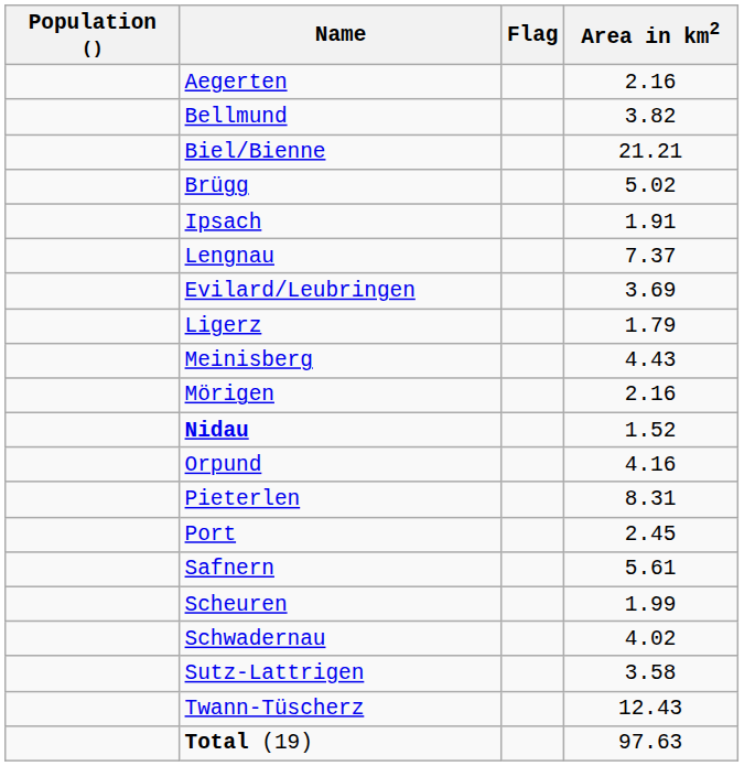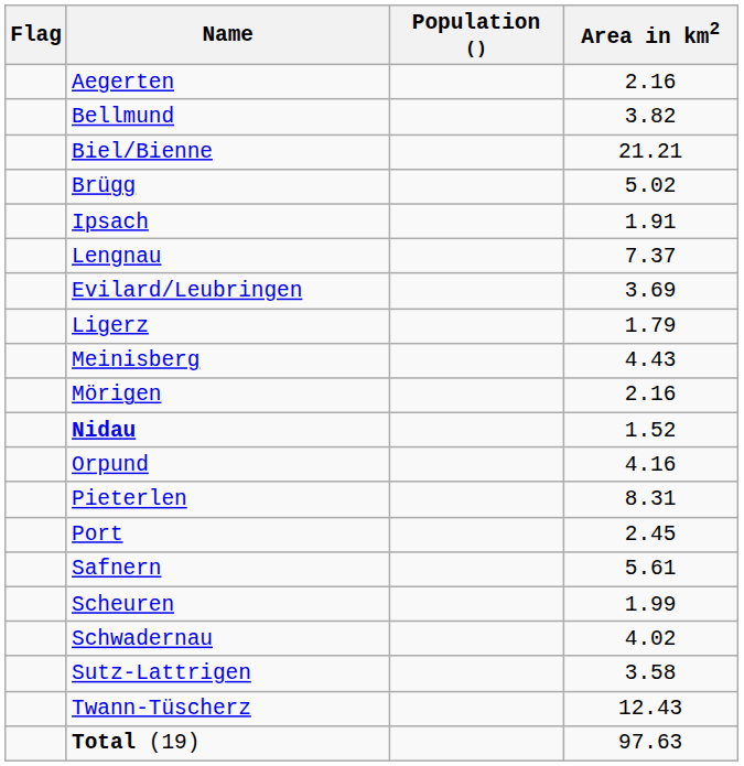columns swapped: Flag <-> Population ()
